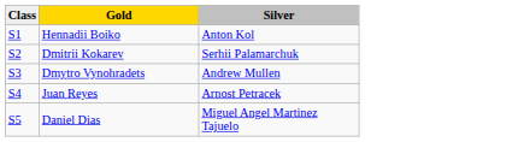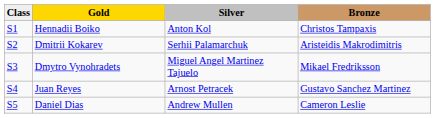+ column: Bronze | Christos Tampaxis | Aristeidis Makrodimitris | Mikael Fredriksson | Gustavo Sanchez Martinez | Cameron Leslie
Dmytro Vynohradets | Silver: Andrew Mullen -> Miguel Angel Martinez Tajuelo
Daniel Dias | Silver: Miguel Angel Martinez Tajuelo -> Andrew Mullen
